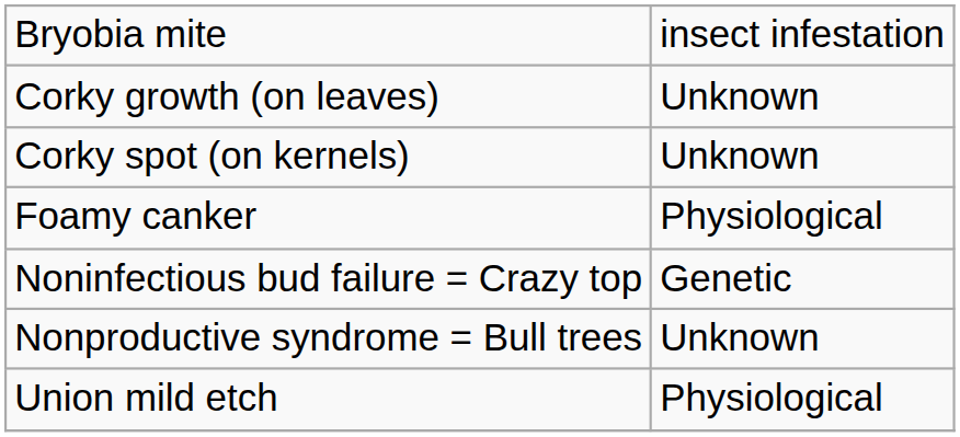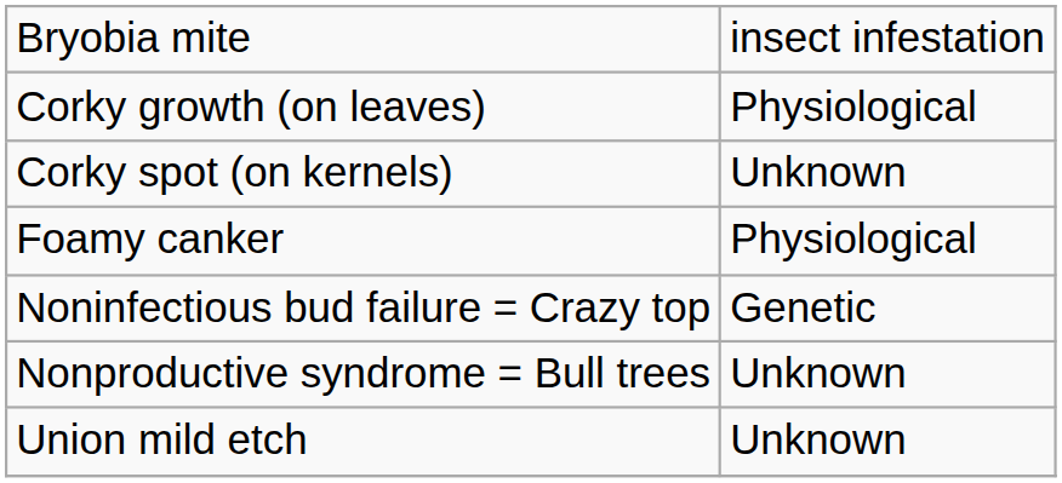Corky growth (on leaves) | column 2: Unknown -> Physiological
Union mild etch | column 2: Physiological -> Unknown
